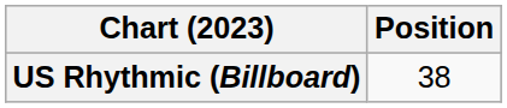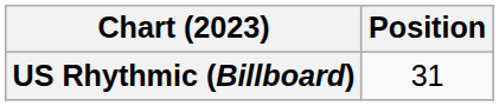US Rhythmic (Billboard) | Position: 38 -> 31
